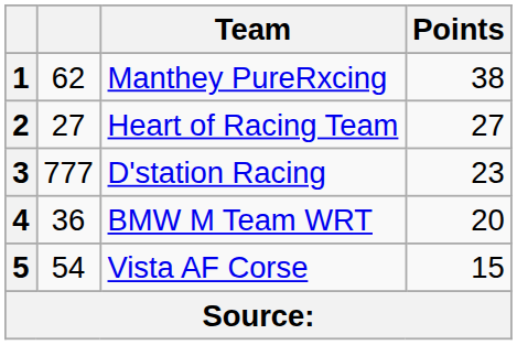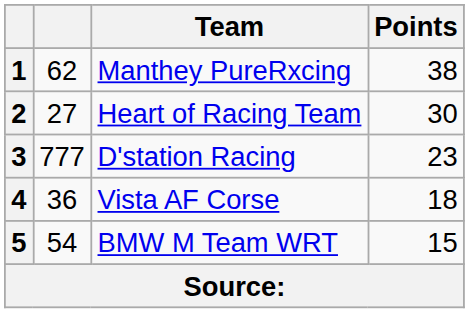2 | Points: 27 -> 30
4 | Team: BMW M Team WRT -> Vista AF Corse
4 | Points: 20 -> 18
5 | Team: Vista AF Corse -> BMW M Team WRT
